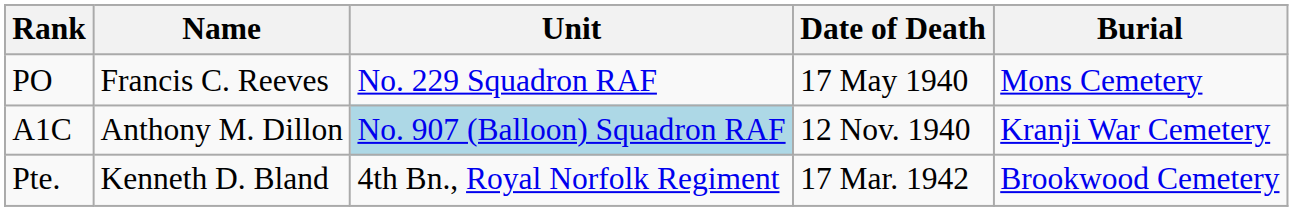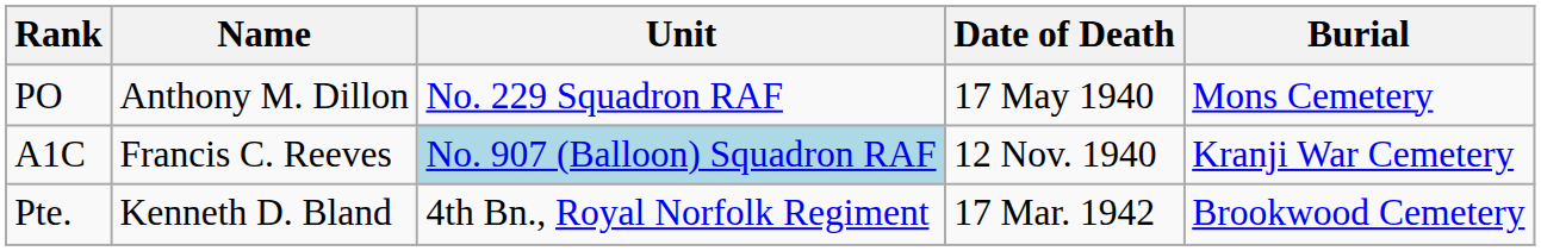PO | Name: Francis C. Reeves -> Anthony M. Dillon
A1C | Name: Anthony M. Dillon -> Francis C. Reeves
